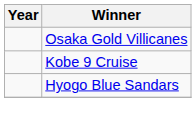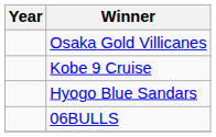+ row: 06BULLS
